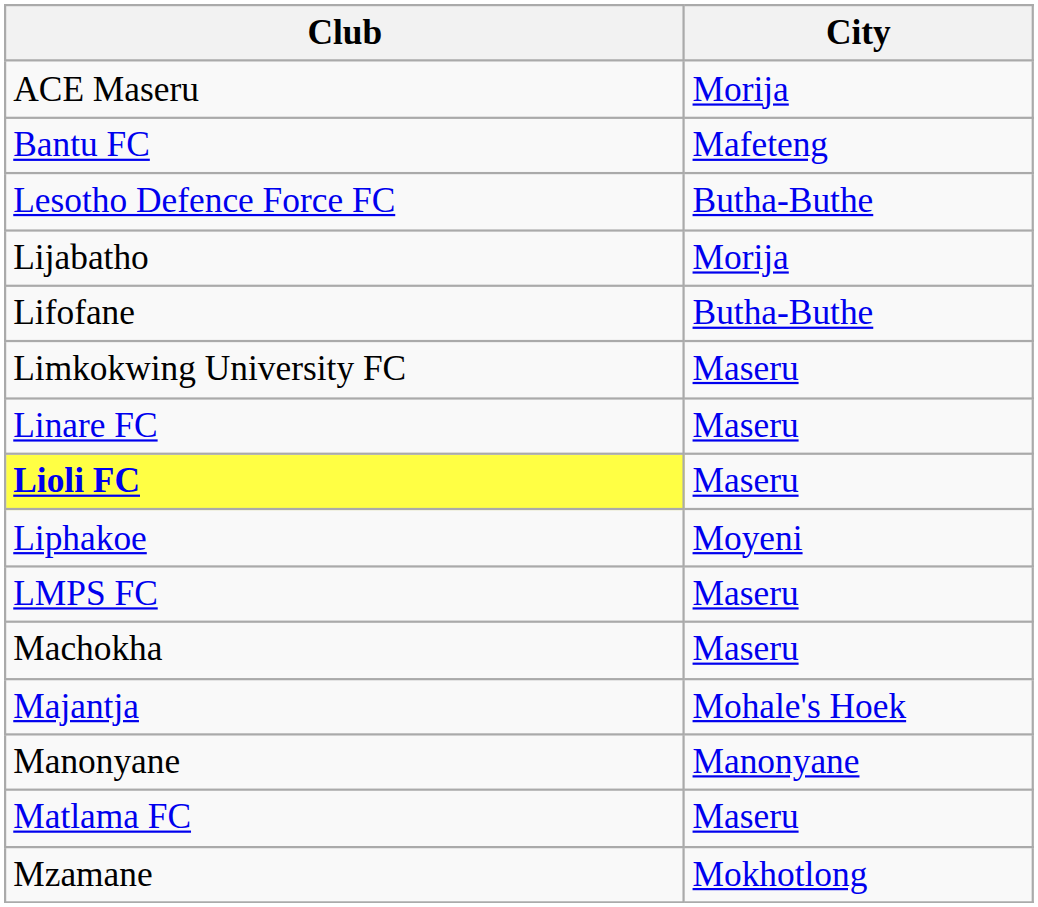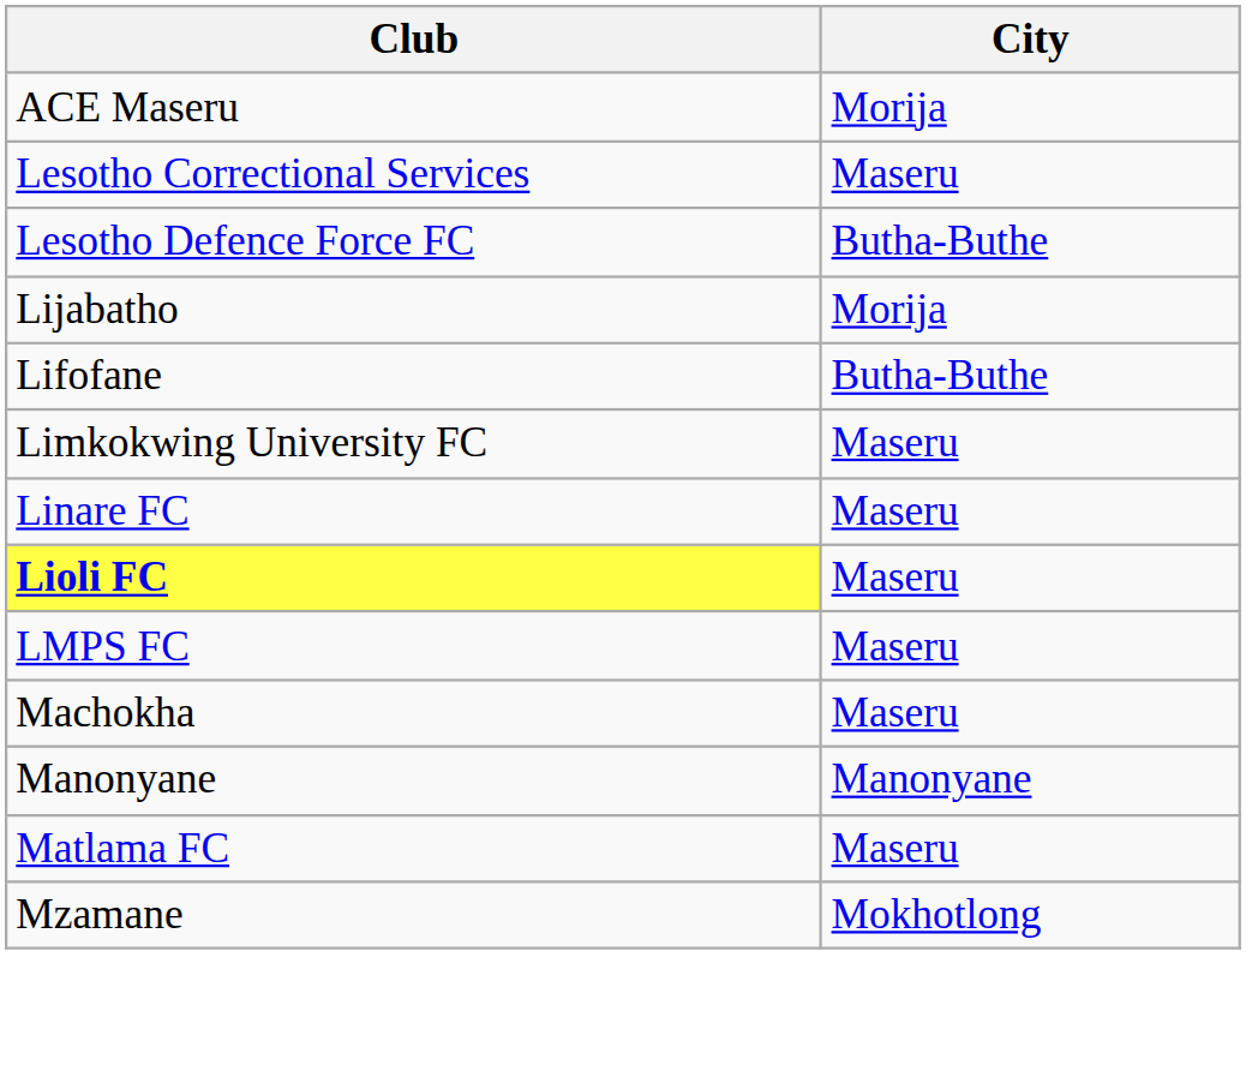- row: Bantu FC | Mafeteng
+ row: Lesotho Correctional Services | Maseru
- row: Liphakoe | Moyeni
- row: Majantja | Mohale's Hoek
